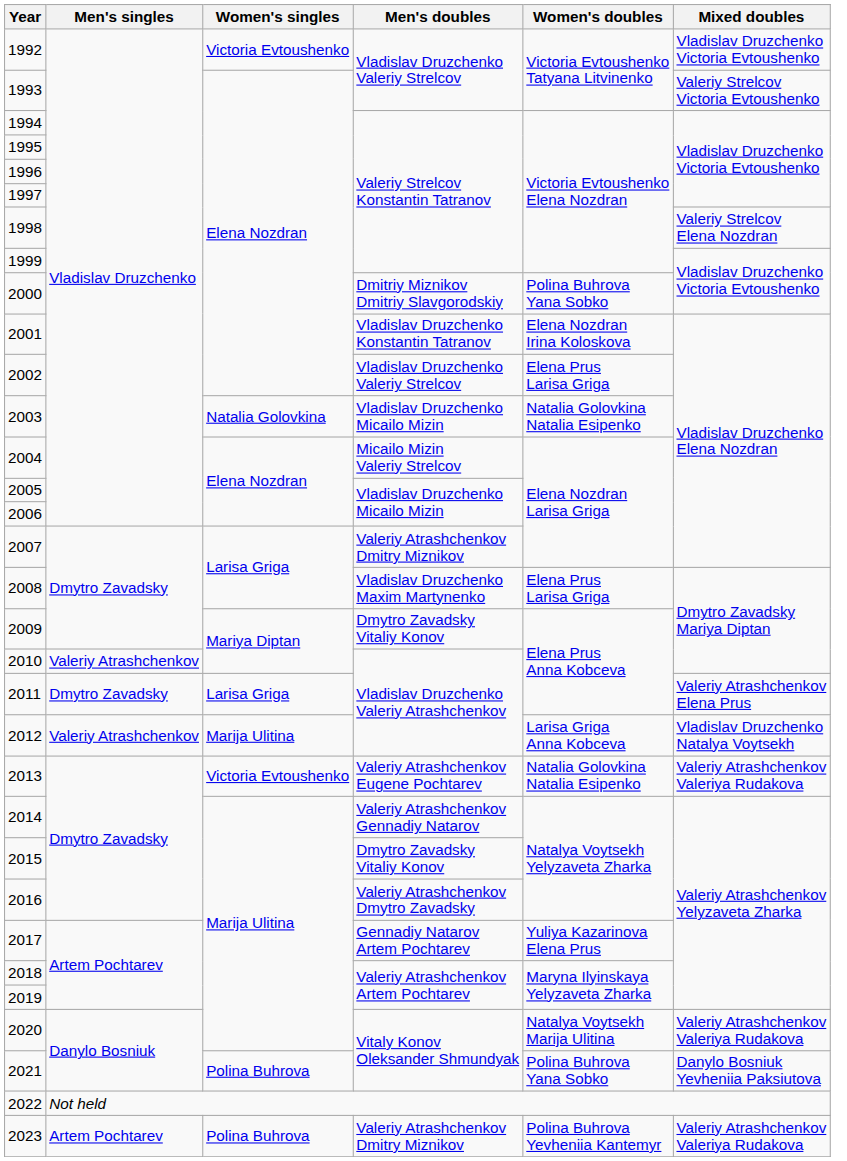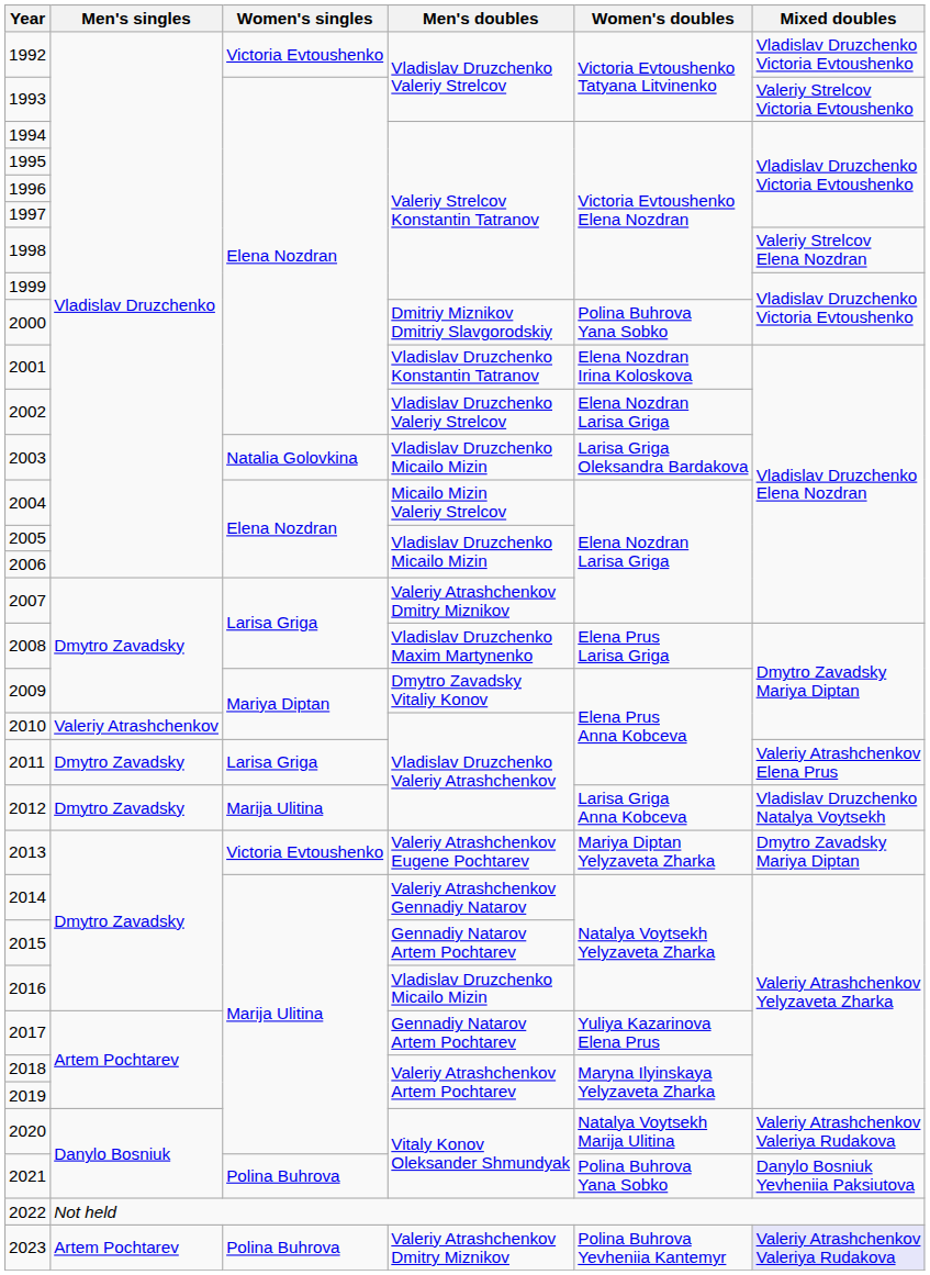2002 | Women's doubles: Elena Prus Larisa Griga -> Elena Nozdran Larisa Griga
2003 | Women's doubles: Natalia Golovkina Natalia Esipenko -> Larisa Griga Oleksandra Bardakova
2012 | Men's singles: Valeriy Atrashchenkov -> Dmytro Zavadsky
2013 | Women's doubles: Natalia Golovkina Natalia Esipenko -> Mariya Diptan Yelyzaveta Zharka
2013 | Mixed doubles: Valeriy Atrashchenkov Valeriya Rudakova -> Dmytro Zavadsky Mariya Diptan
2015 | Men's doubles: Dmytro Zavadsky Vitaliy Konov -> Gennadiy Natarov Artem Pochtarev
2016 | Men's doubles: Valeriy Atrashchenkov Dmytro Zavadsky -> Vladislav Druzchenko Micailo Mizin
2023 | Mixed doubles: no background -> lavender background
